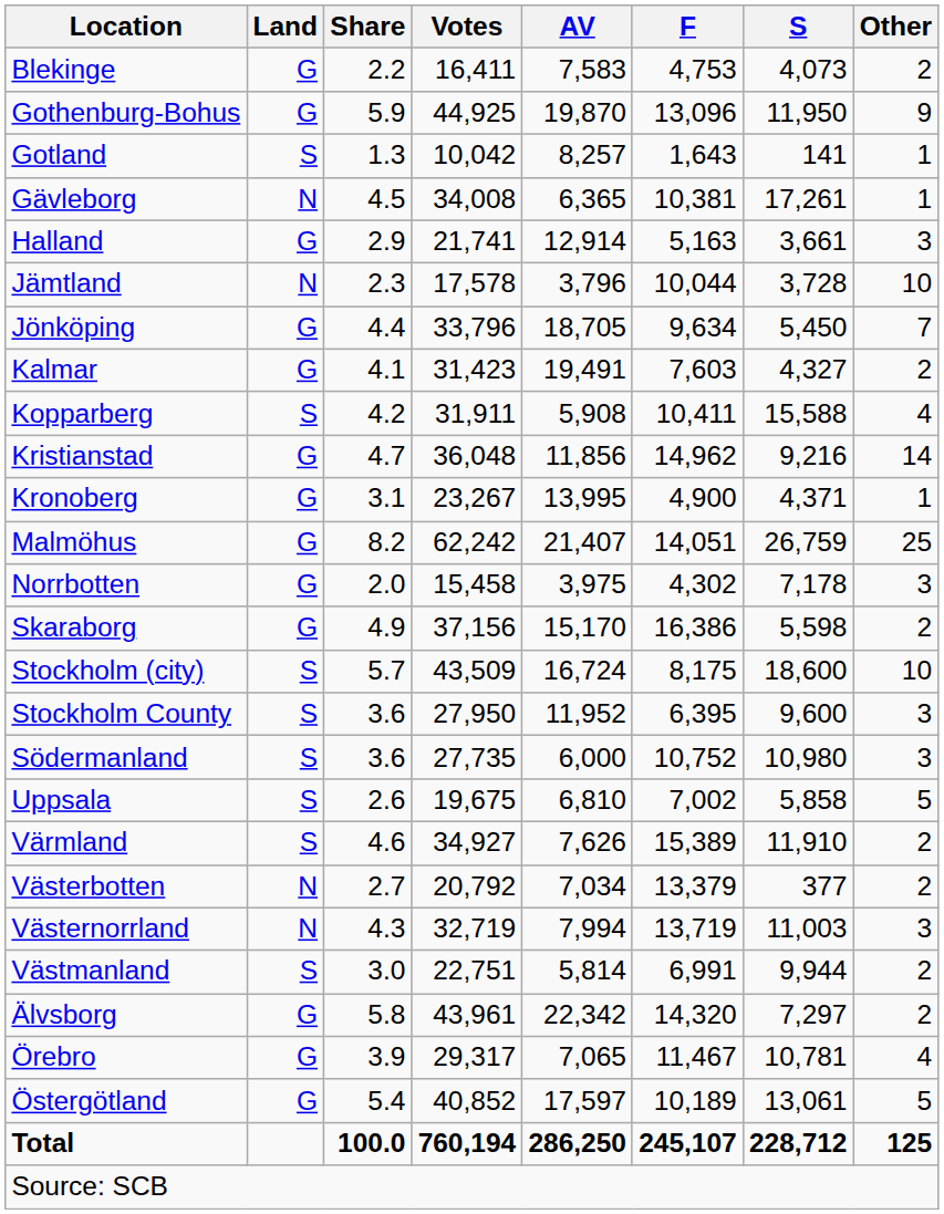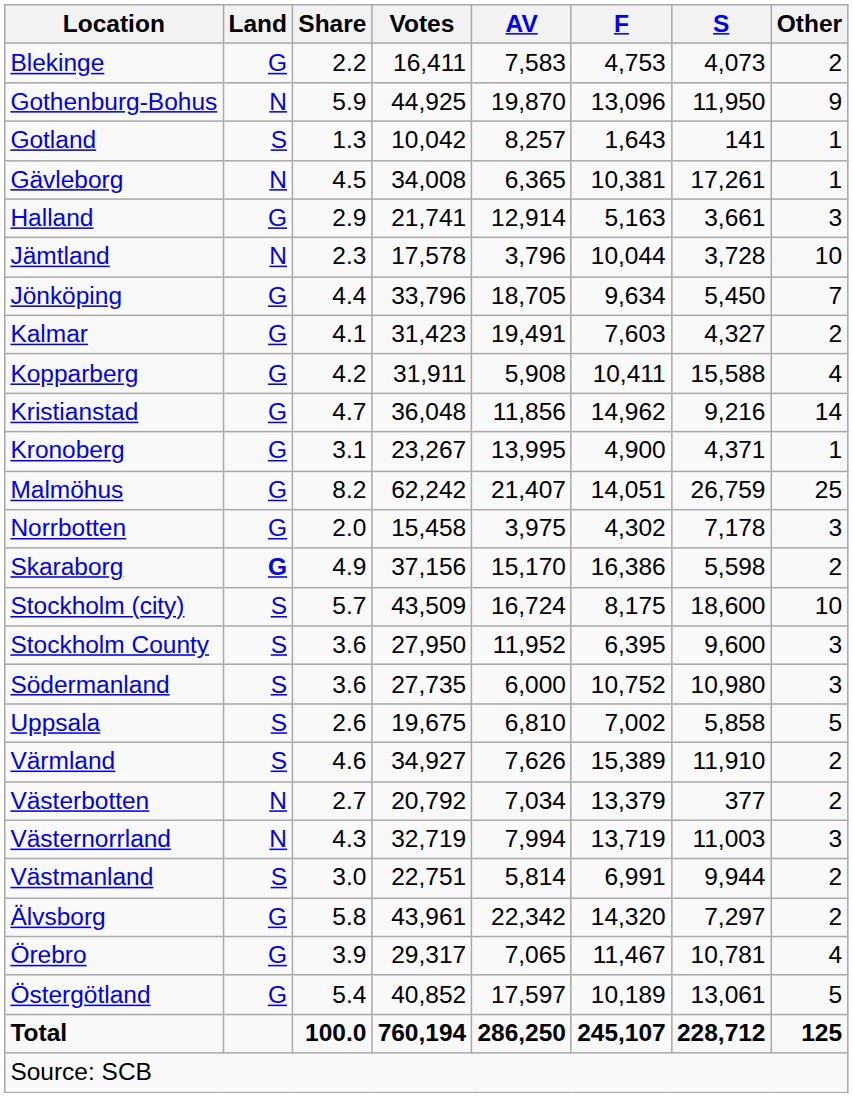Gothenburg-Bohus | Land: G -> N
Kopparberg | Land: S -> G
Skaraborg | Land: normal -> bold
